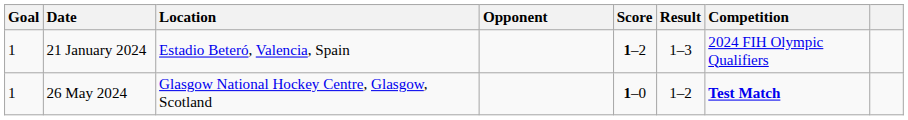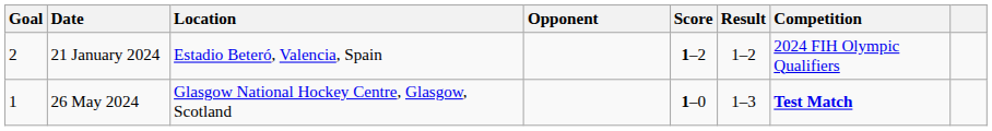21 January 2024 | Goal: 1 -> 2
21 January 2024 | Result: 1–3 -> 1–2
26 May 2024 | Result: 1–2 -> 1–3
